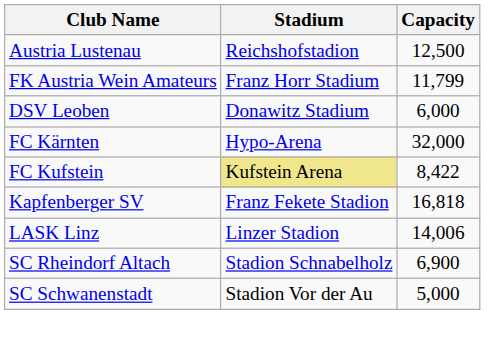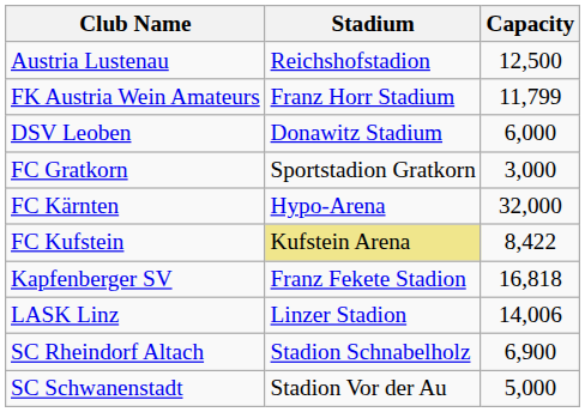+ row: FC Gratkorn | Sportstadion Gratkorn | 3,000
